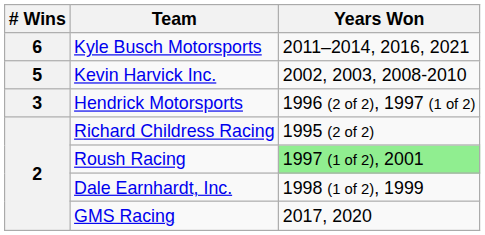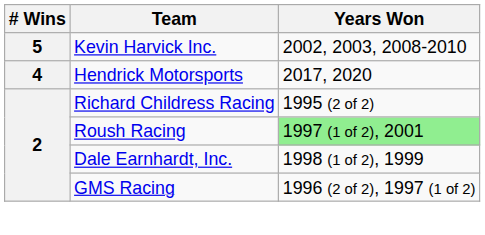- row: 6 | Kyle Busch Motorsports | 2011–2014, 2016, 2021
Hendrick Motorsports | # Wins: 3 -> 4
Hendrick Motorsports | Years Won: 1996 (2 of 2), 1997 (1 of 2) -> 2017, 2020
GMS Racing | Years Won: 2017, 2020 -> 1996 (2 of 2), 1997 (1 of 2)
